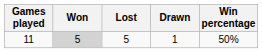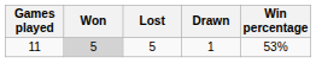11 | Win percentage: 50% -> 53%
